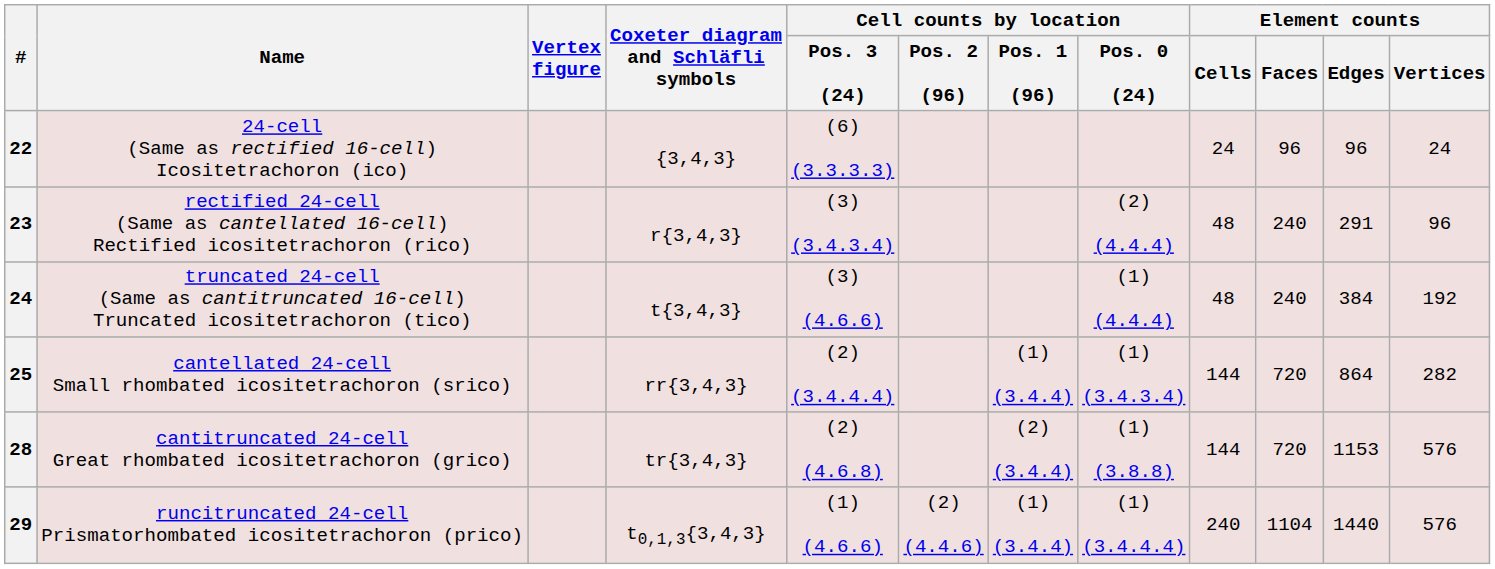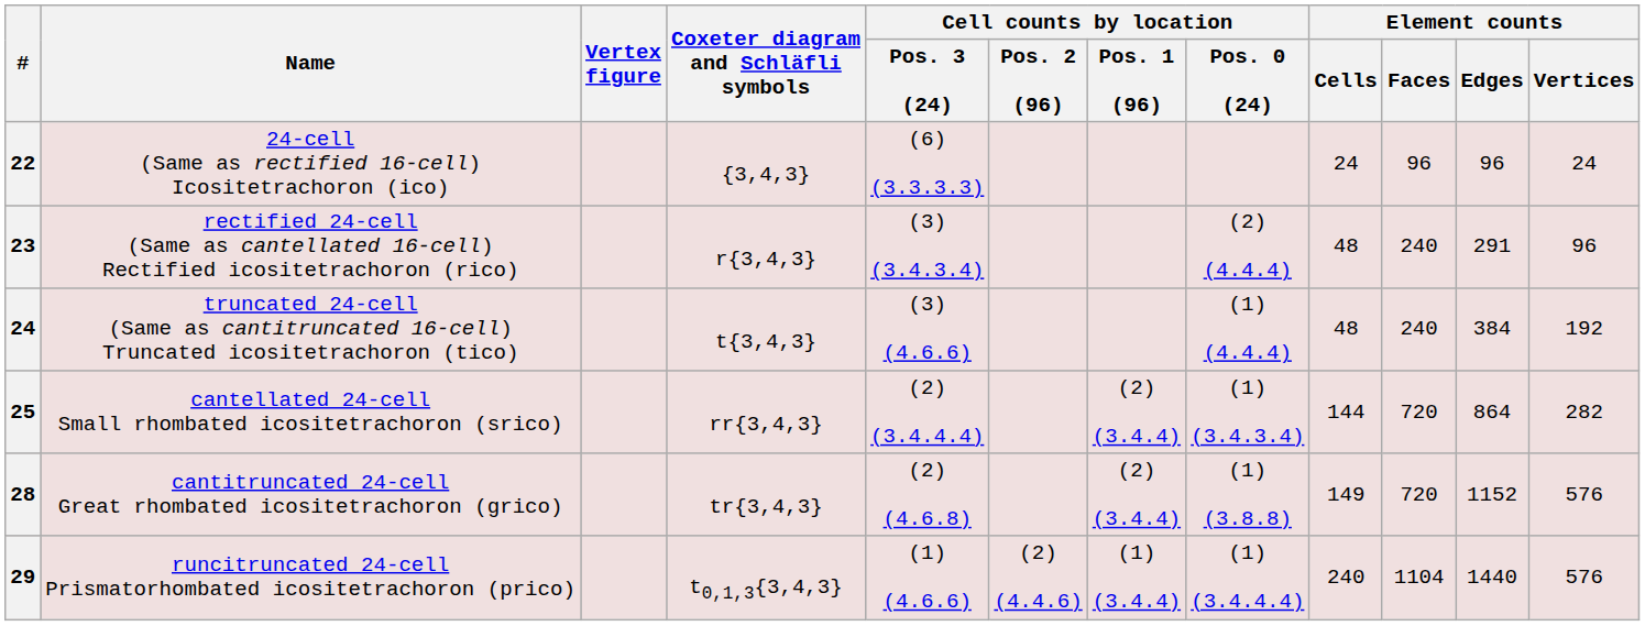25 | Cell counts by location / Pos. 1 (96): (1) (3.4.4) -> (2) (3.4.4)
28 | Element counts / Cells: 144 -> 149
28 | Element counts / Edges: 1153 -> 1152
